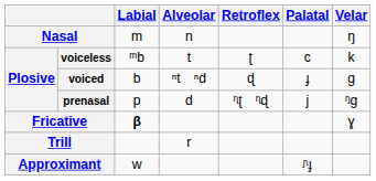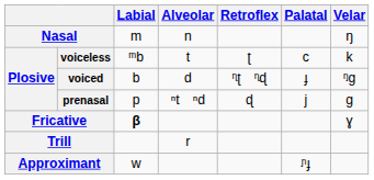voiced | Alveolar: ⁿt ⁿd -> d
voiced | Retroflex: ɖ -> ᶯʈ ᶯɖ
voiced | Velar: ɡ -> ᵑɡ
prenasal | Alveolar: d -> ⁿt ⁿd
prenasal | Retroflex: ᶯʈ ᶯɖ -> ɖ
prenasal | Velar: ᵑɡ -> ɡ
